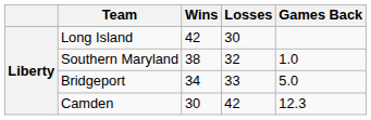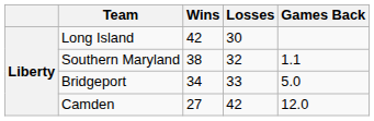Southern Maryland | Games Back: 1.0 -> 1.1
Camden | Wins: 30 -> 27
Camden | Games Back: 12.3 -> 12.0
